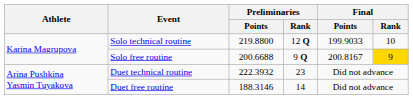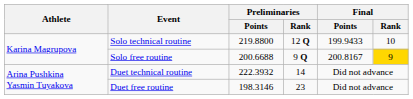Solo technical routine | Final / Points: 199.9033 -> 199.9433
Duet technical routine | Preliminaries / Rank: 23 -> 14
Duet free routine | Preliminaries / Points: 188.3146 -> 198.3146
Duet free routine | Preliminaries / Rank: 14 -> 23
